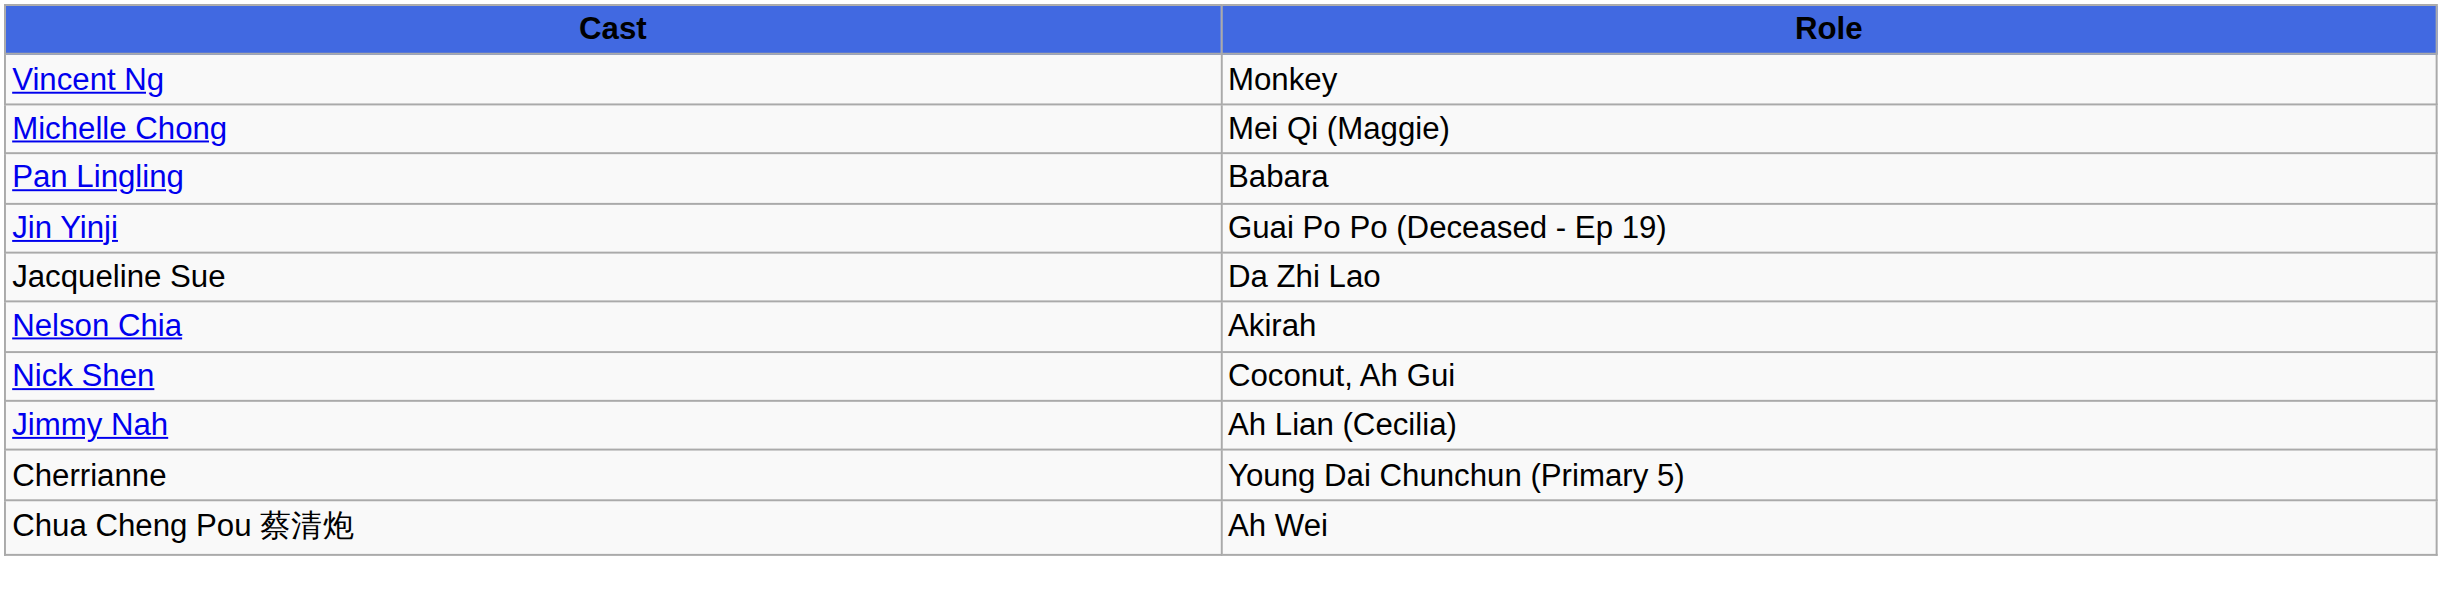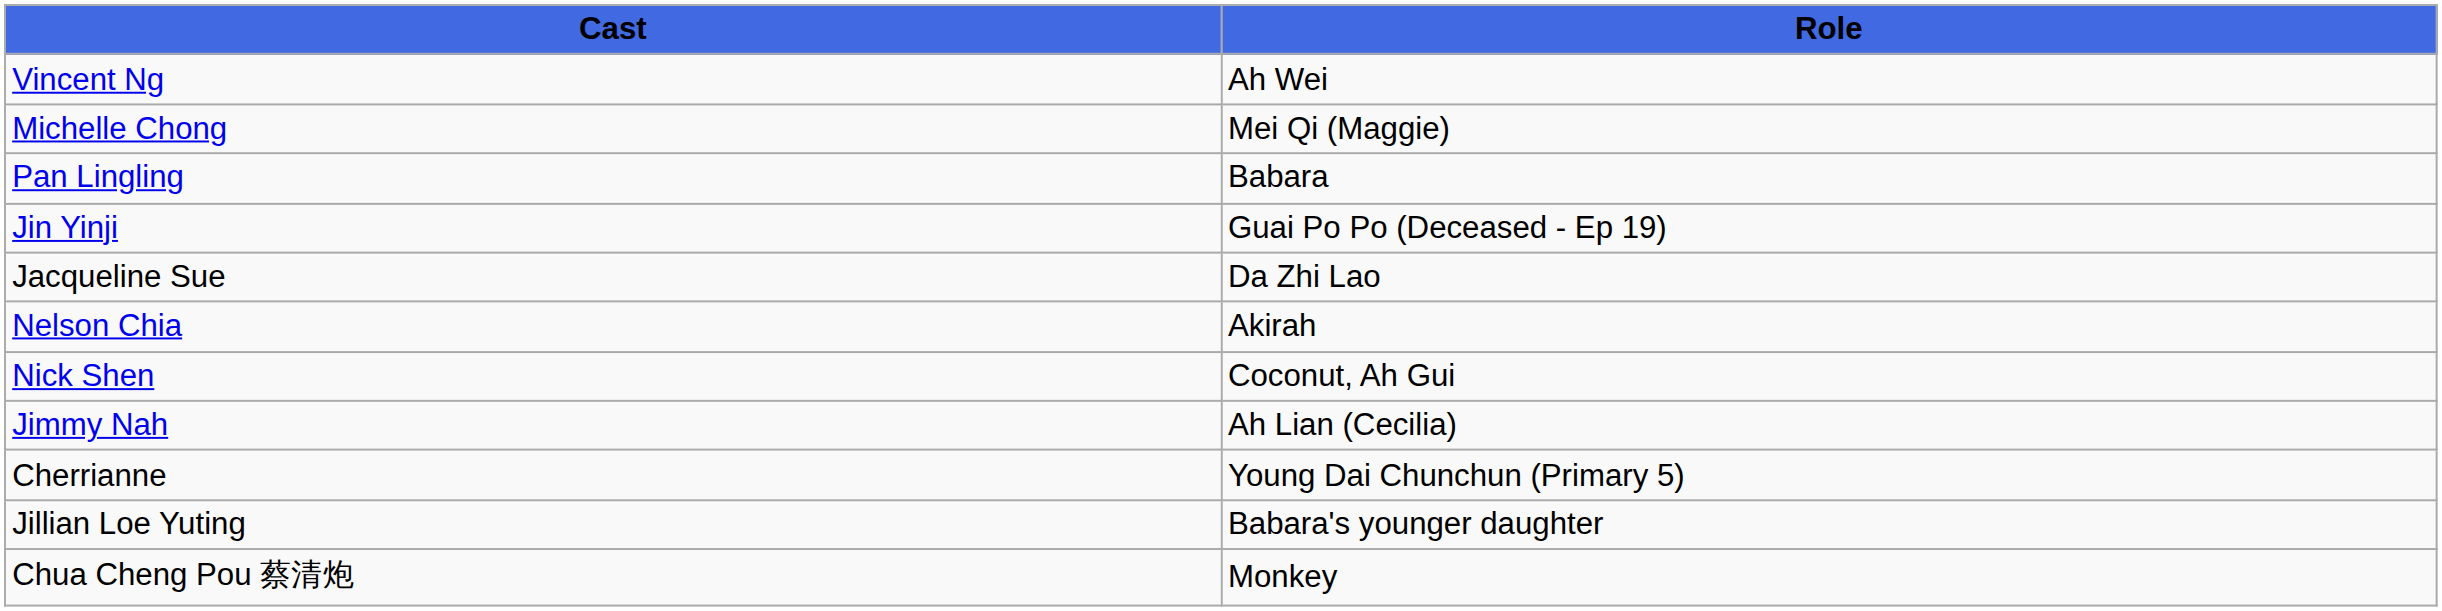Vincent Ng | Role: Monkey -> Ah Wei
+ row: Jillian Loe Yuting | Babara's younger daughter
Chua Cheng Pou 蔡清炮 | Role: Ah Wei -> Monkey
